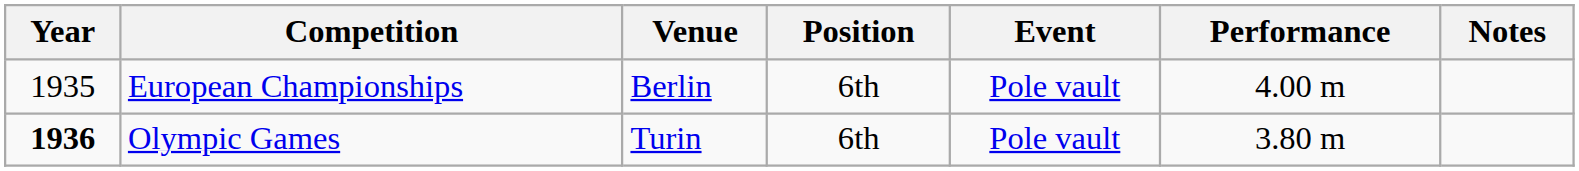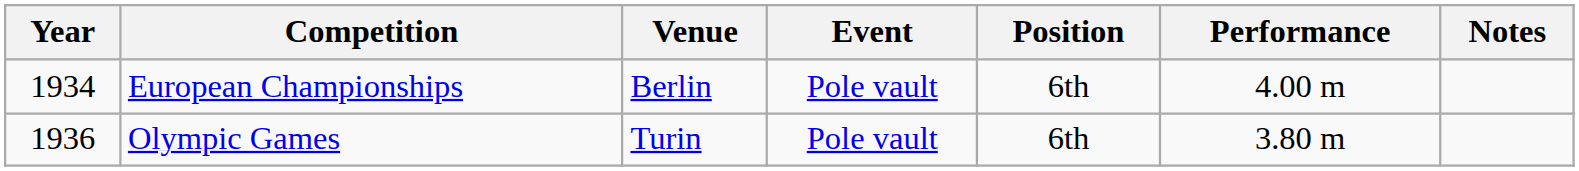columns swapped: Position <-> Event
European Championships | Year: 1935 -> 1934
Olympic Games | Year: bold -> normal
